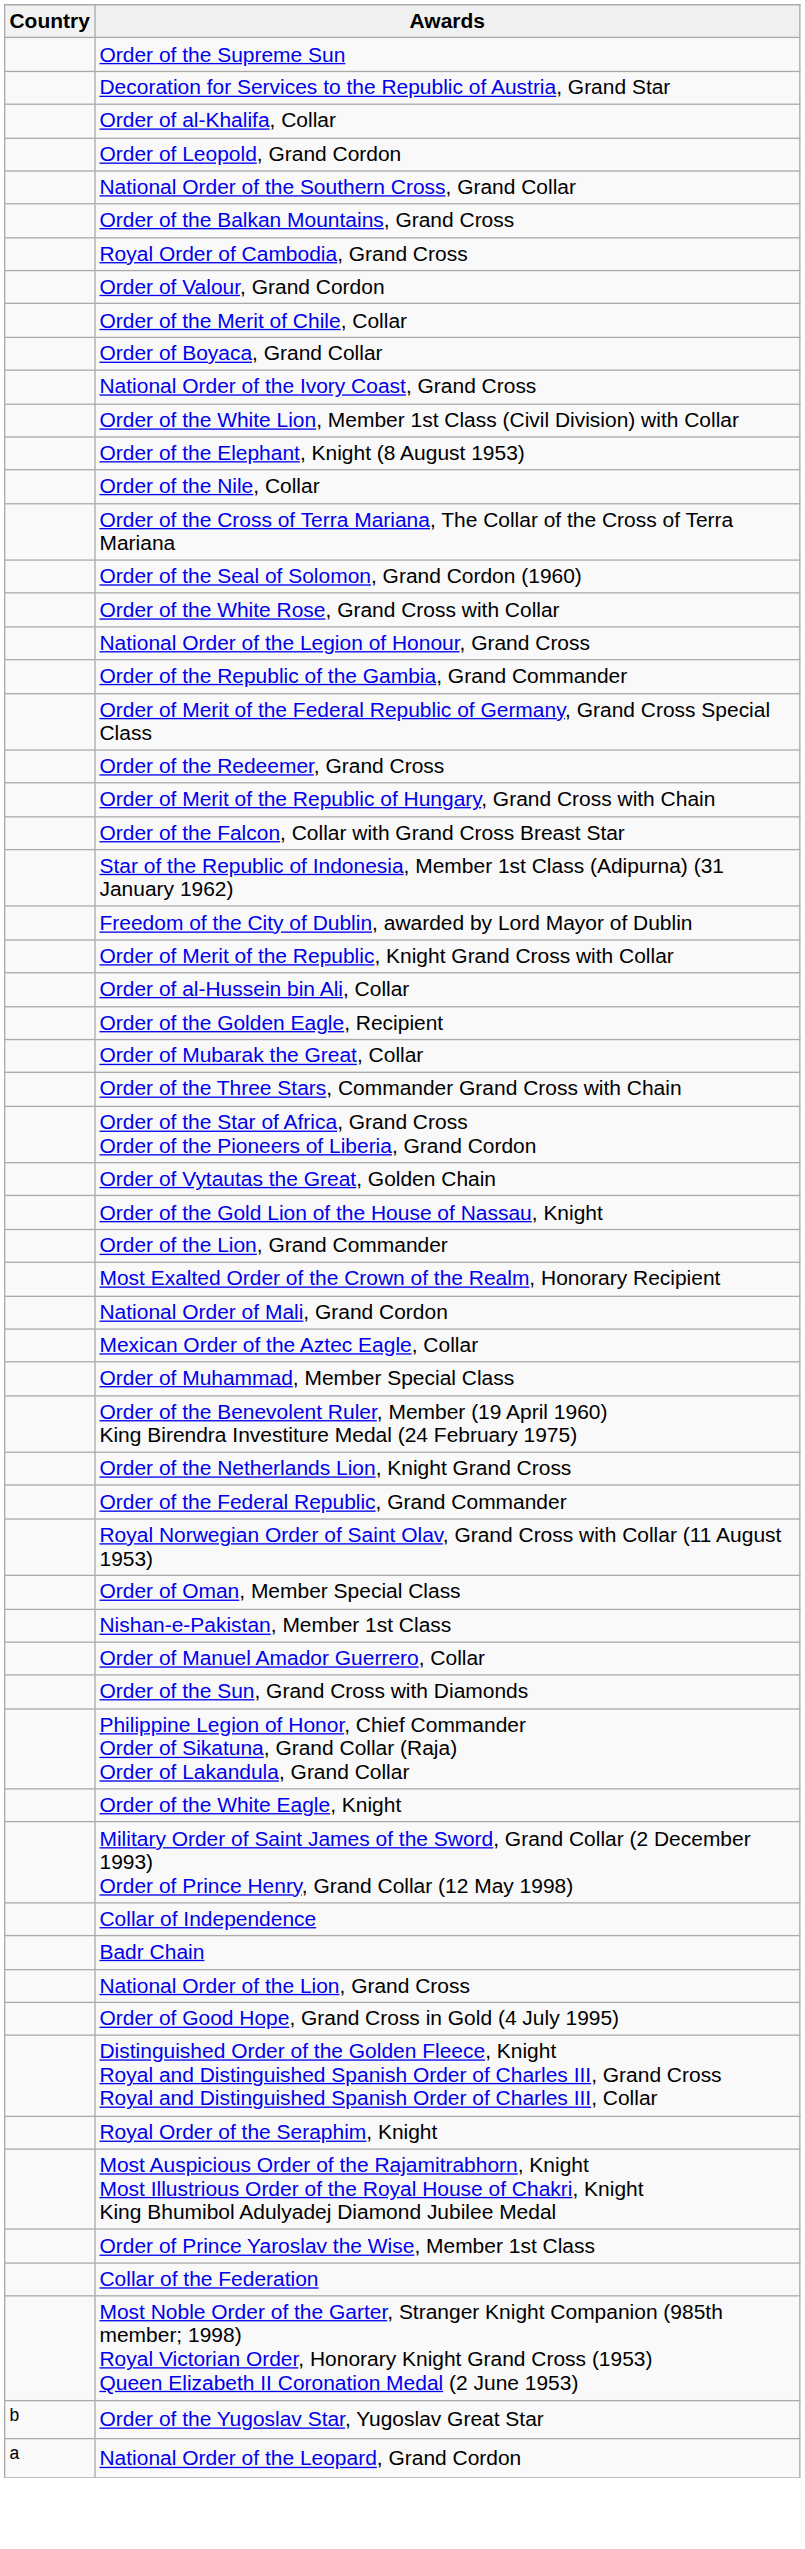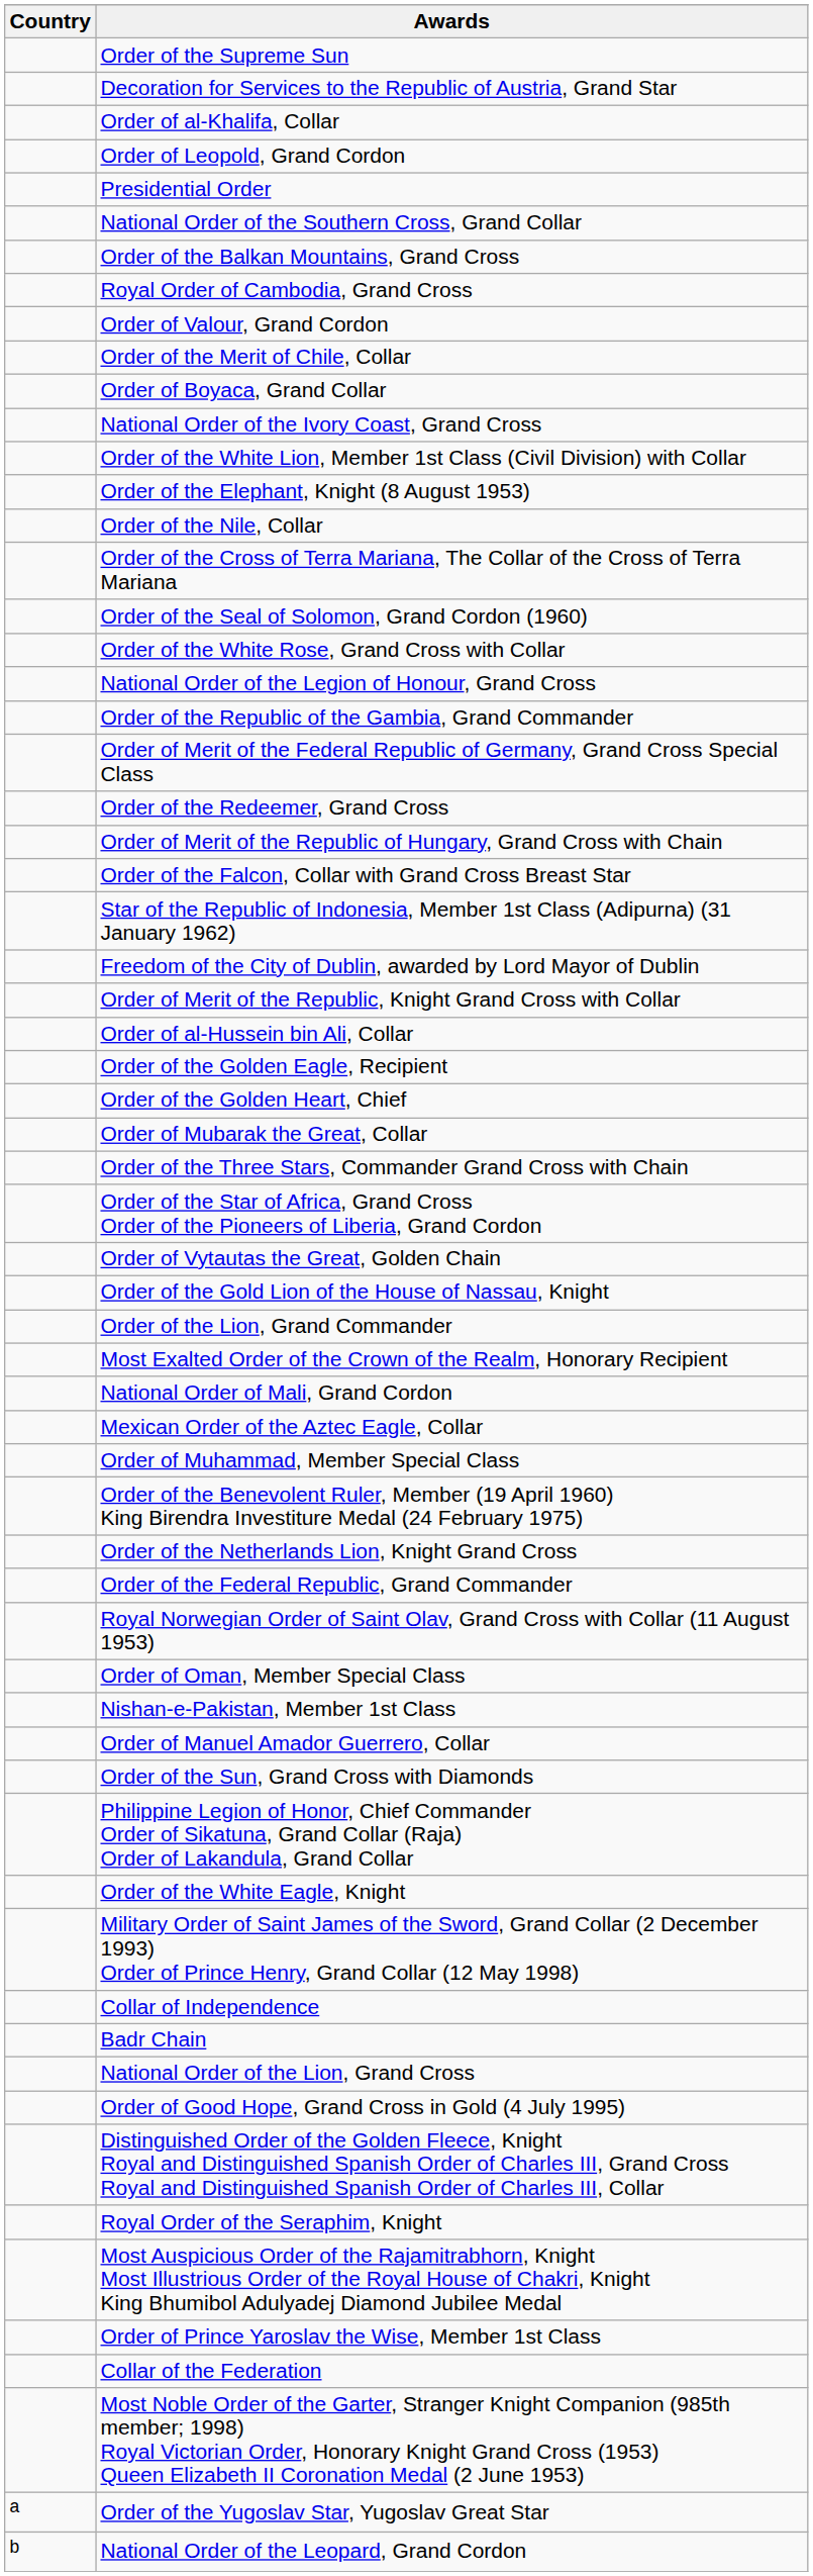+ row: Presidential Order
+ row: Order of the Golden Heart, Chief
Order of the Yugoslav Star, Yugoslav Great Star | Country: b -> a
National Order of the Leopard, Grand Cordon | Country: a -> b
